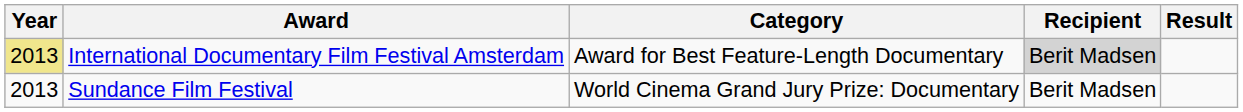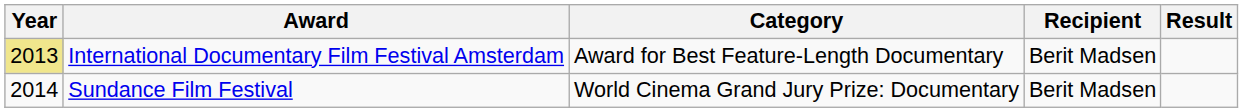International Documentary Film Festival Amsterdam | Recipient: lightgrey background -> no background
Sundance Film Festival | Year: 2013 -> 2014
